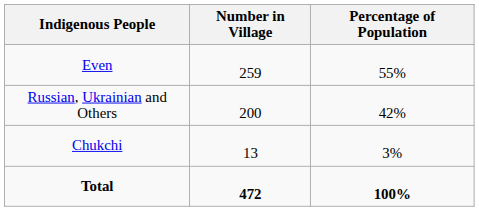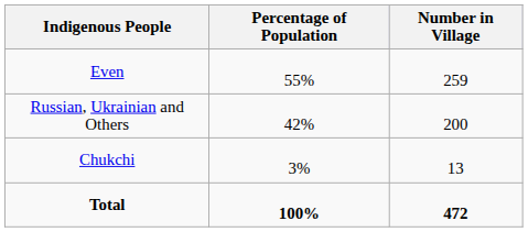columns swapped: Number in Village <-> Percentage of Population
